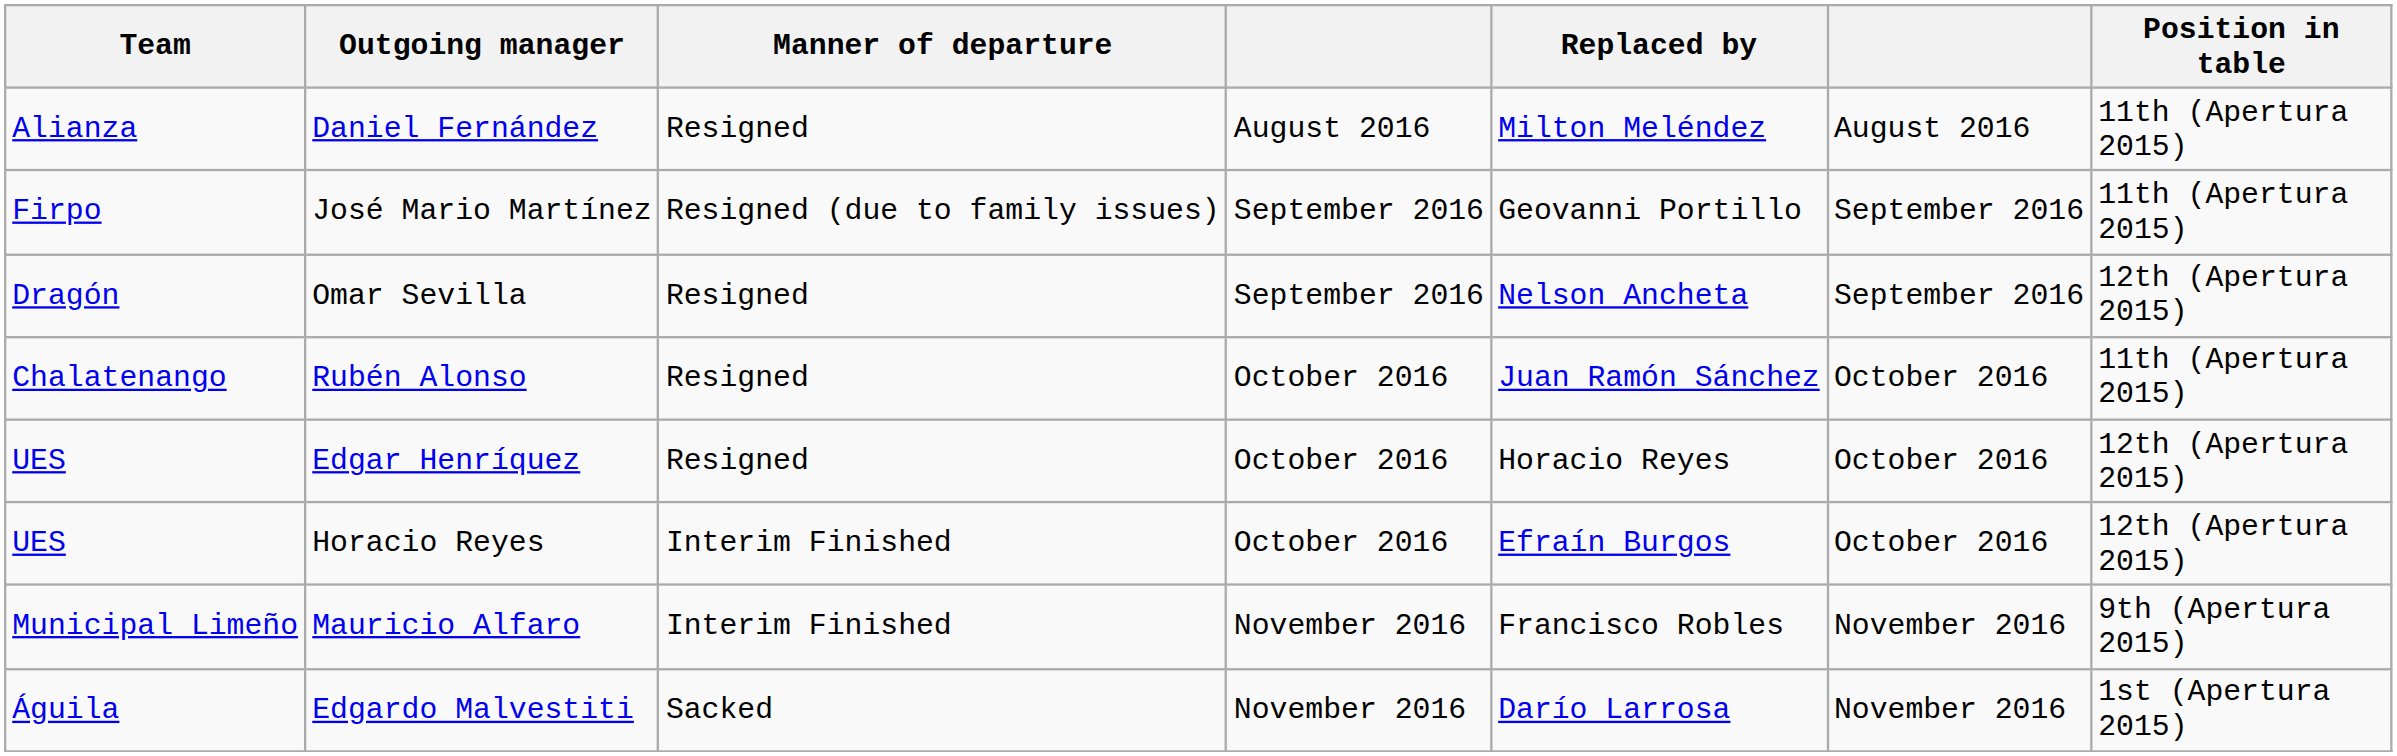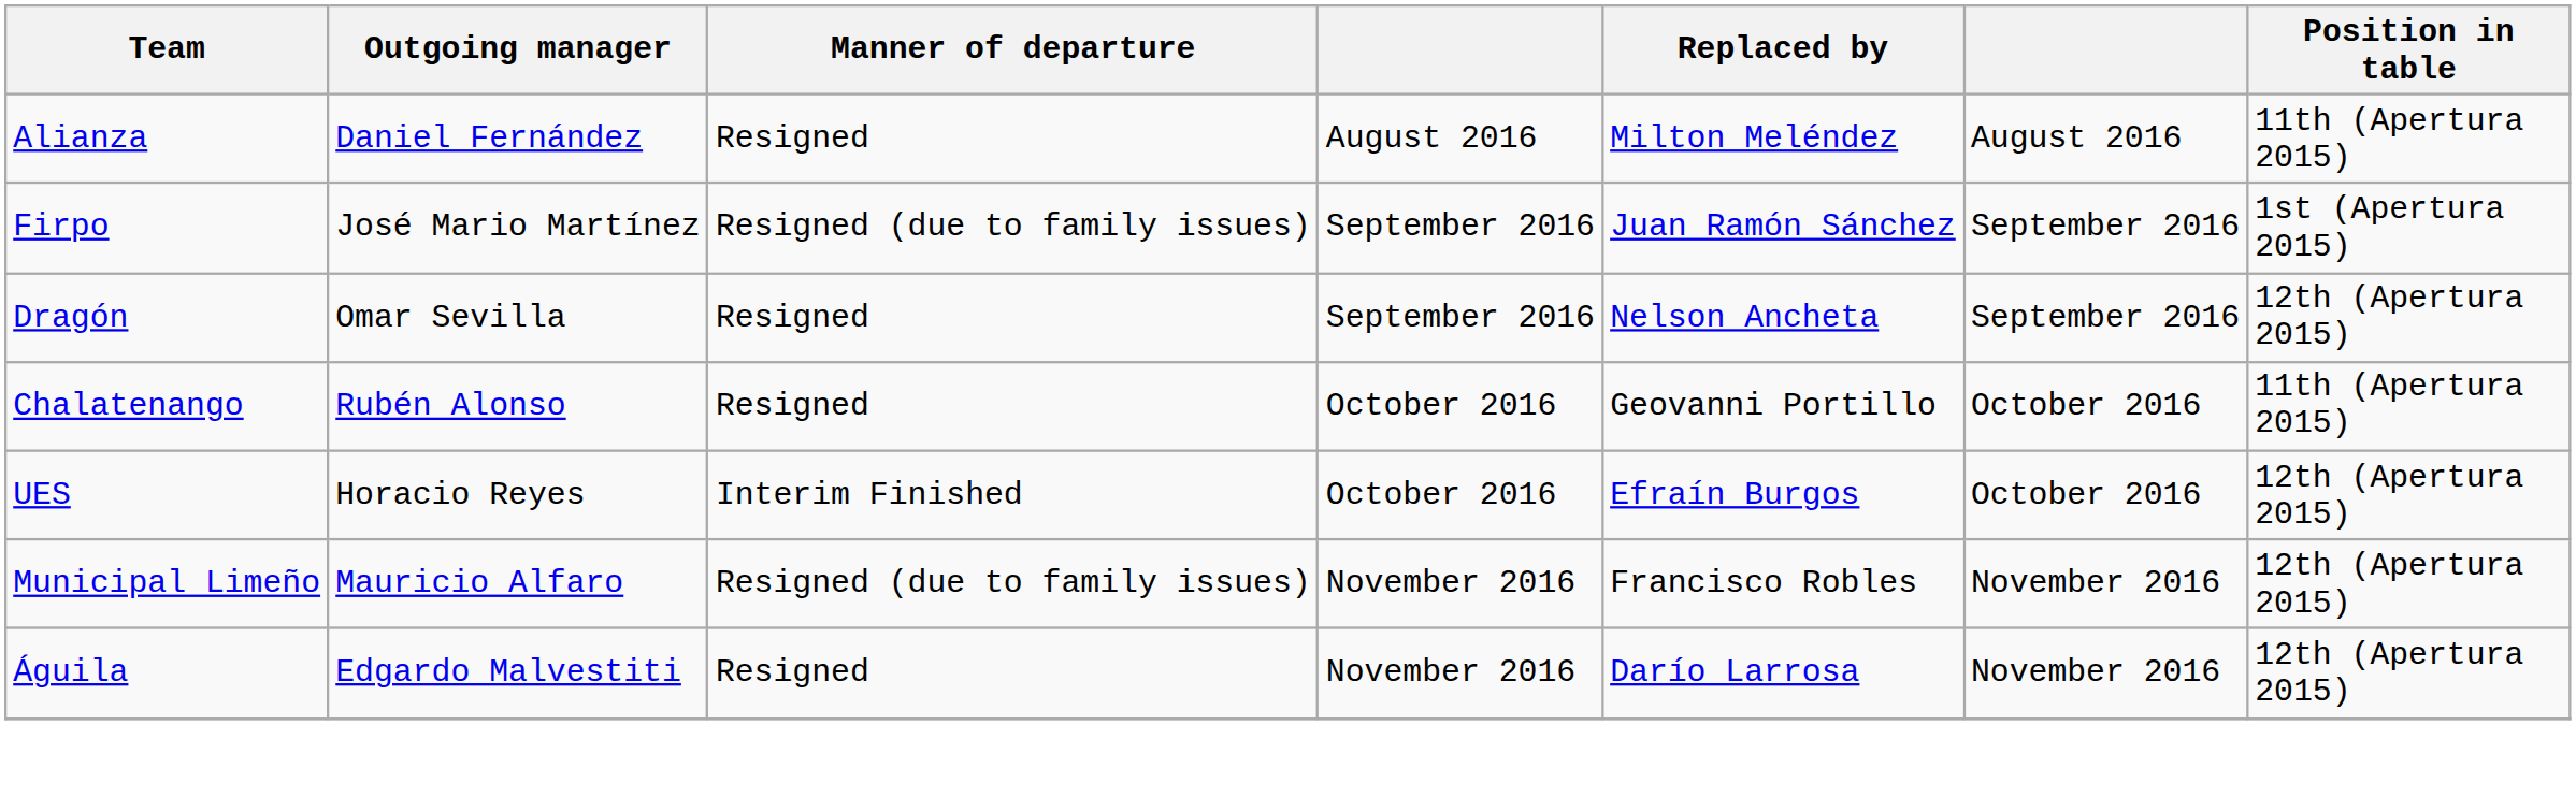José Mario Martínez | Replaced by: Geovanni Portillo -> Juan Ramón Sánchez
José Mario Martínez | Position in table: 11th (Apertura 2015) -> 1st (Apertura 2015)
Rubén Alonso | Replaced by: Juan Ramón Sánchez -> Geovanni Portillo
- row: UES | Edgar Henríquez | Resigned | October 2016 | Horacio Reyes | October 2016 | 12th (Apertura 2015)
Mauricio Alfaro | Manner of departure: Interim Finished -> Resigned (due to family issues)
Mauricio Alfaro | Position in table: 9th (Apertura 2015) -> 12th (Apertura 2015)
Edgardo Malvestiti | Manner of departure: Sacked -> Resigned
Edgardo Malvestiti | Position in table: 1st (Apertura 2015) -> 12th (Apertura 2015)
